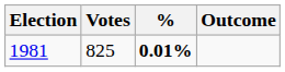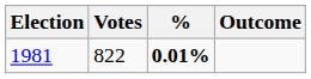1981 | Votes: 825 -> 822
